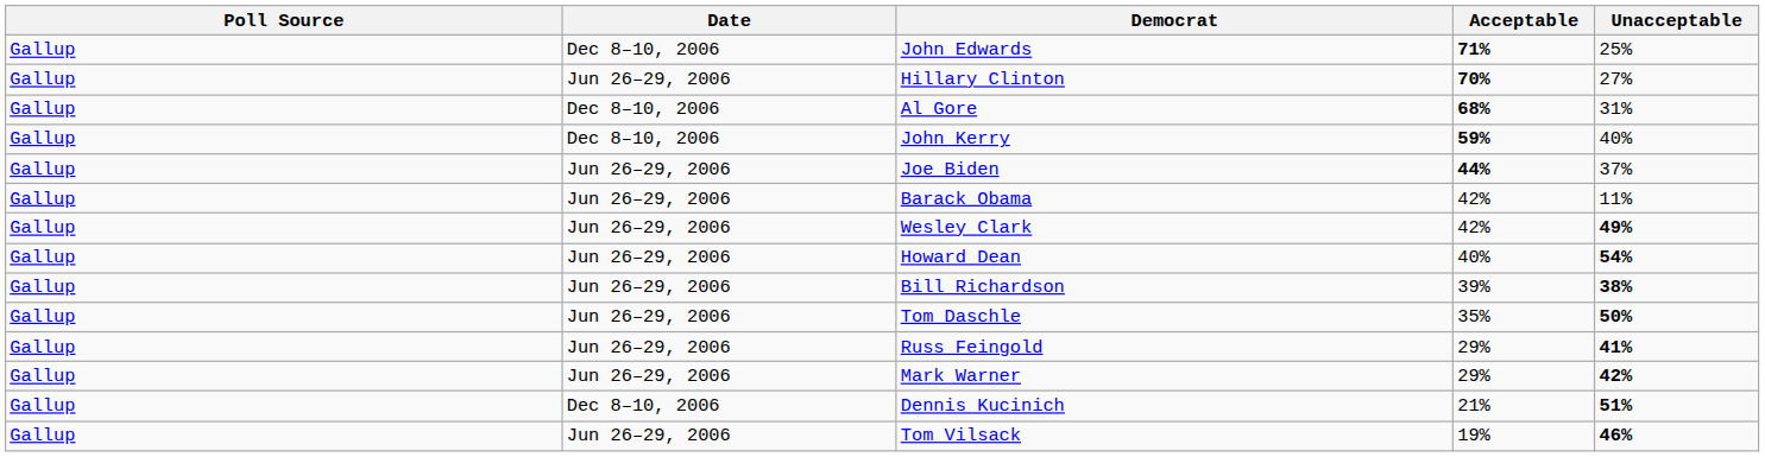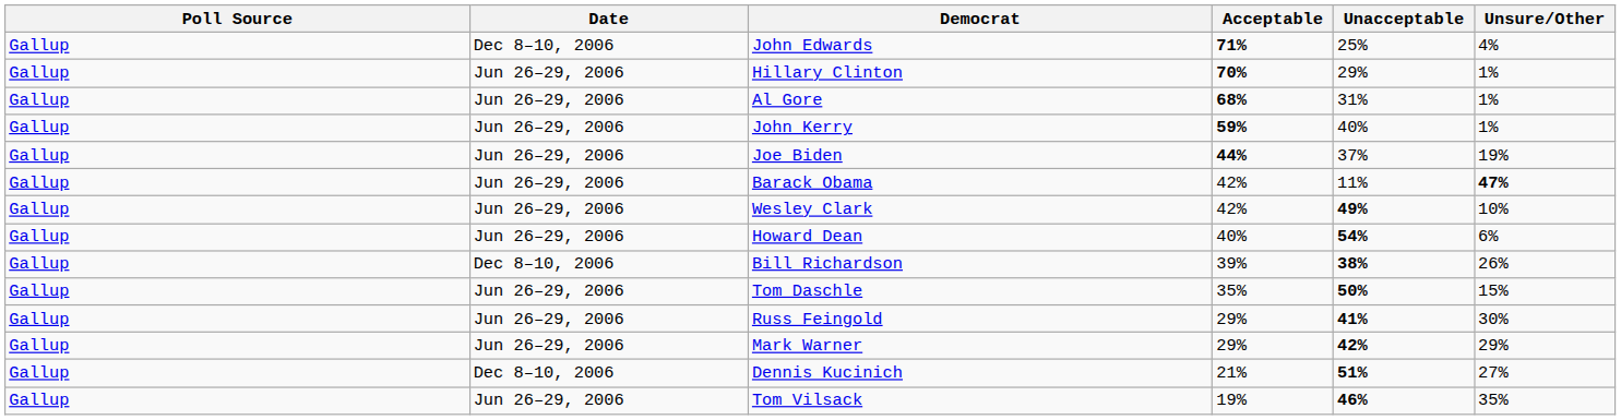+ column: Unsure/Other | 4% | 1% | 1% | 1% | 19% | 47% | 10% | 6% | 26% | 15% | 30% | 29% | 27% | 35%
Hillary Clinton | Unacceptable: 27% -> 29%
Al Gore | Date: Dec 8–10, 2006 -> Jun 26–29, 2006
John Kerry | Date: Dec 8–10, 2006 -> Jun 26–29, 2006
Bill Richardson | Date: Jun 26–29, 2006 -> Dec 8–10, 2006
